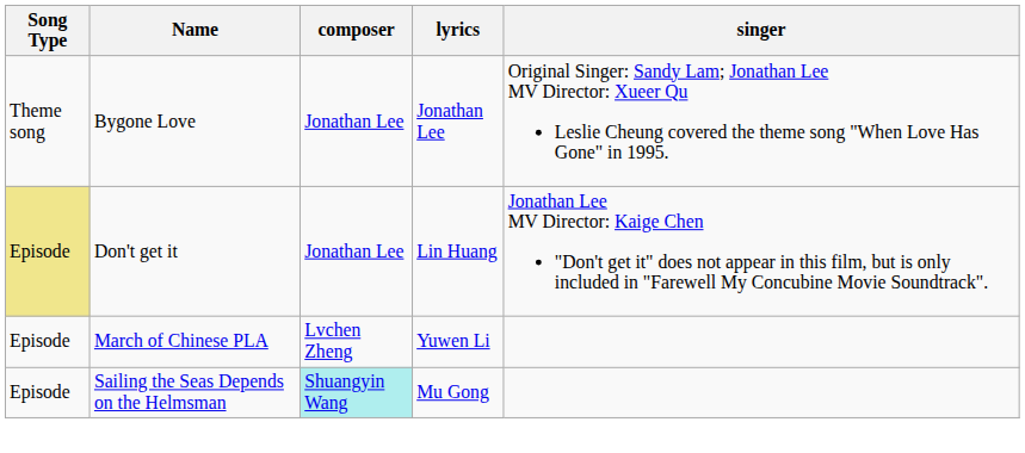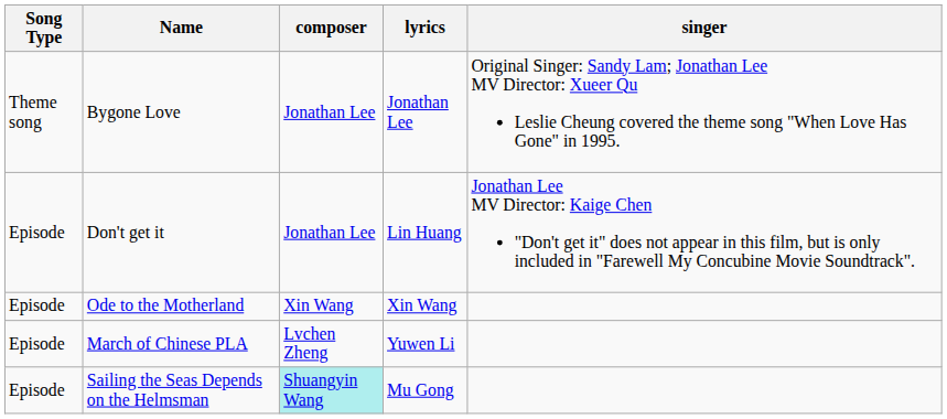Don't get it | Song Type: khaki background -> no background
+ row: Episode | Ode to the Motherland | Xin Wang | Xin Wang
